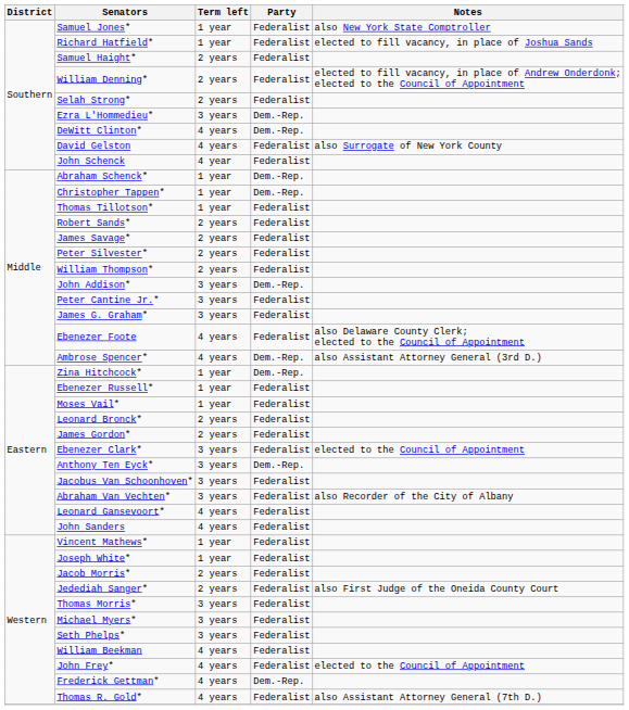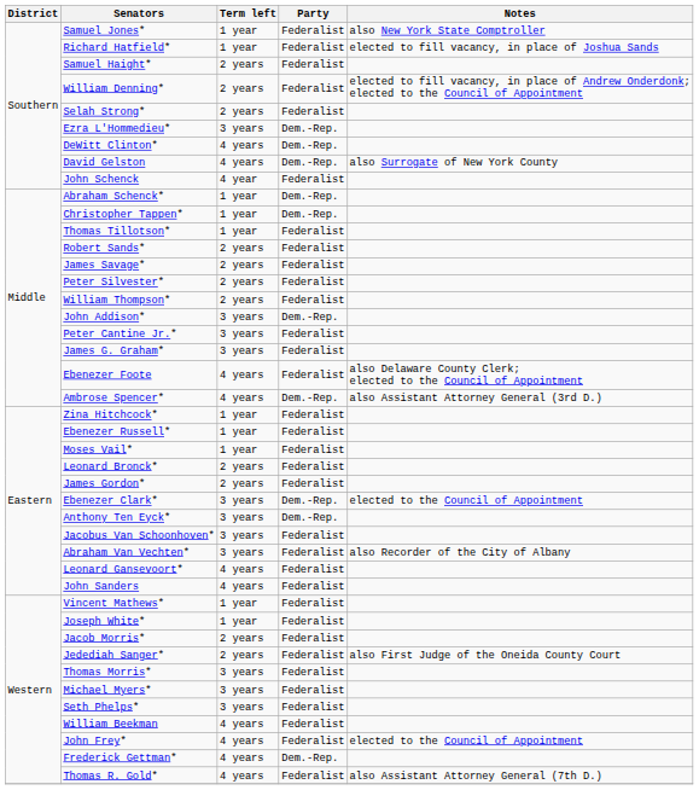David Gelston | Party: Federalist -> Dem.-Rep.
Zina Hitchcock* | Party: Dem.-Rep. -> Federalist
Ebenezer Clark* | Party: Federalist -> Dem.-Rep.
